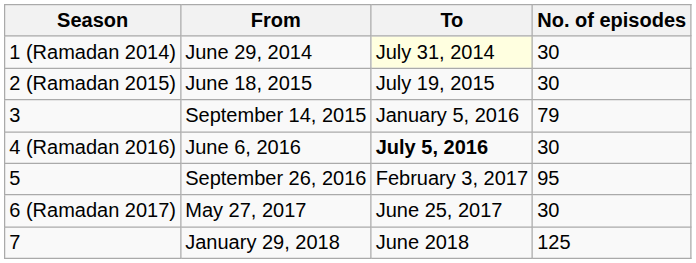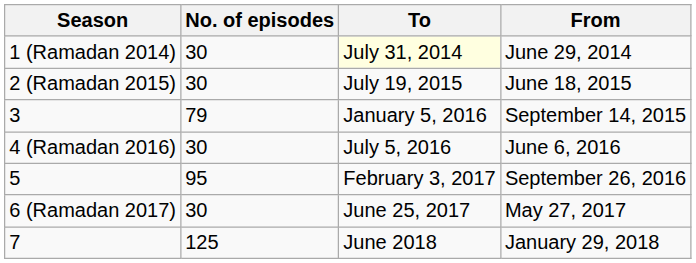columns swapped: From <-> No. of episodes
4 (Ramadan 2016) | To: bold -> normal
